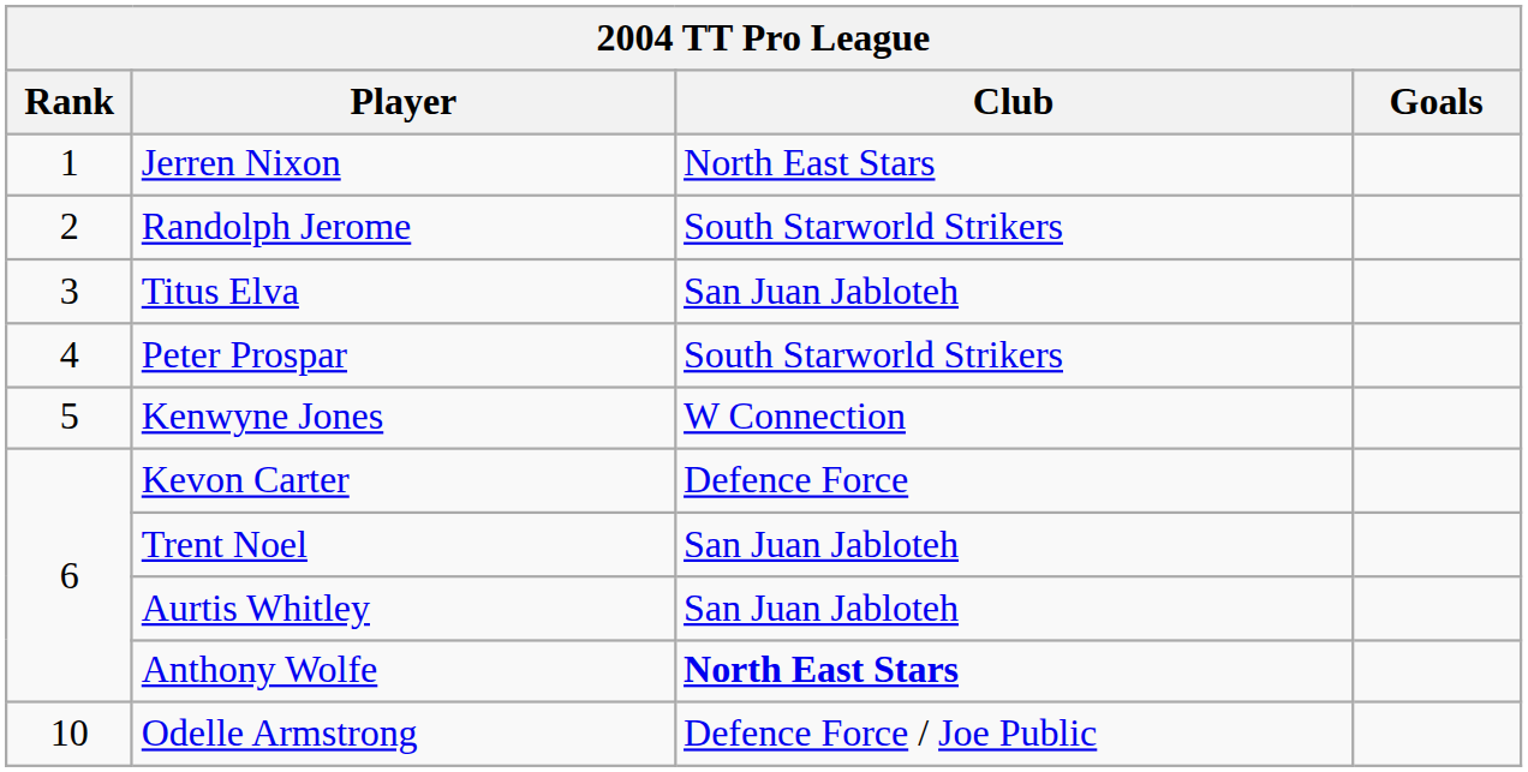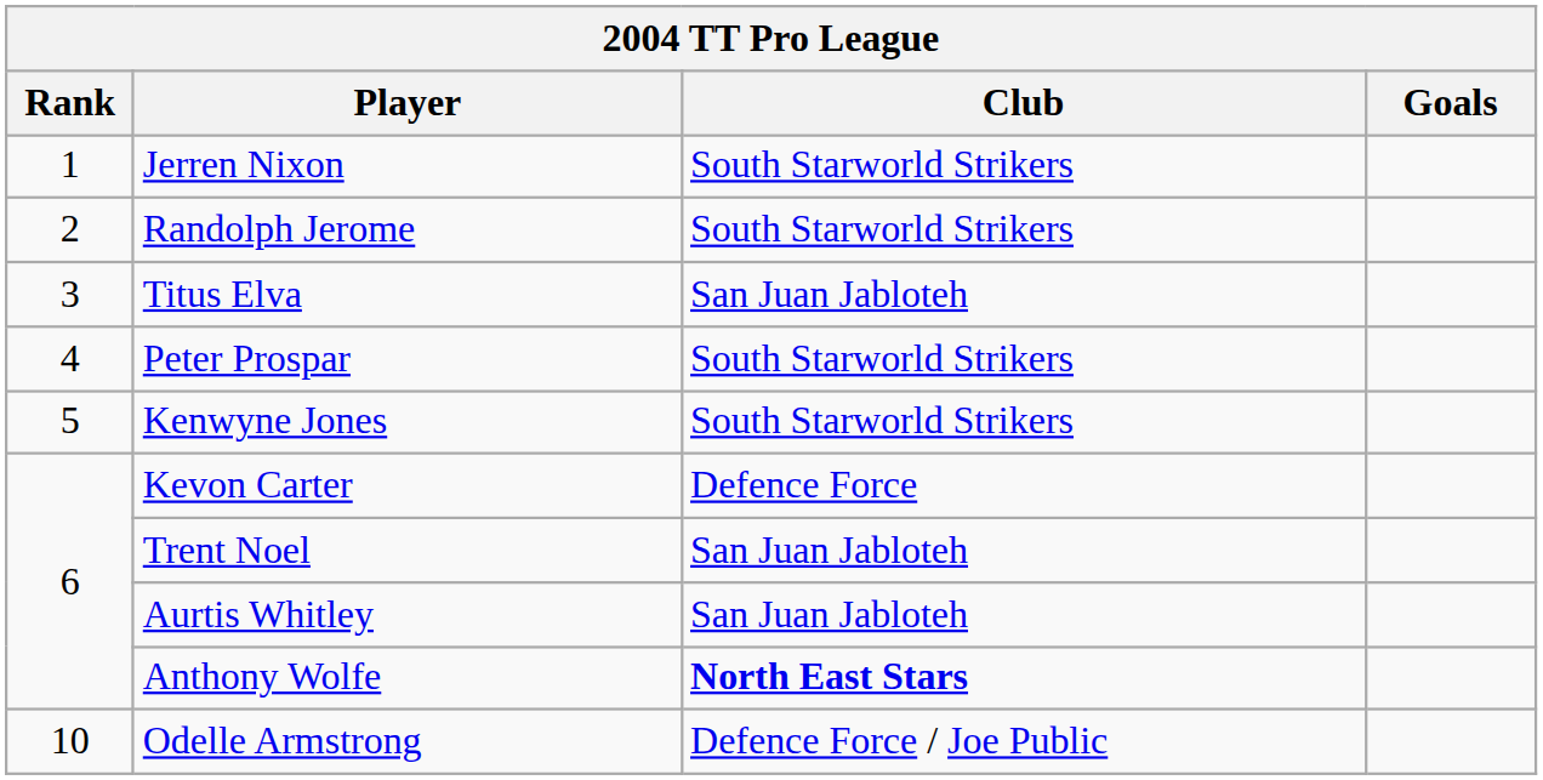Jerren Nixon | Club: North East Stars -> South Starworld Strikers
Kenwyne Jones | Club: W Connection -> South Starworld Strikers
